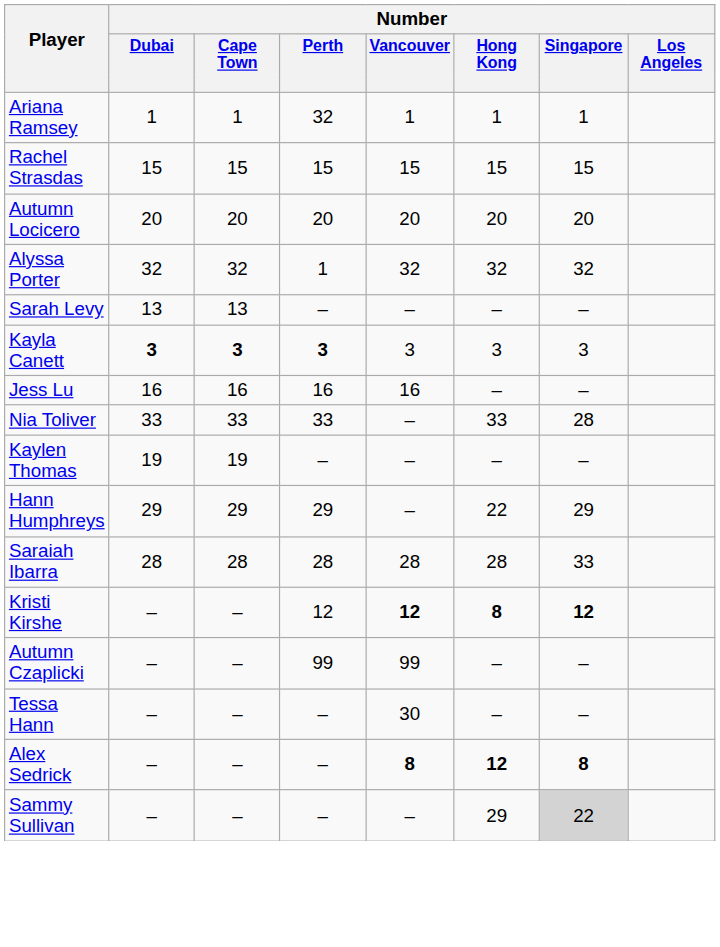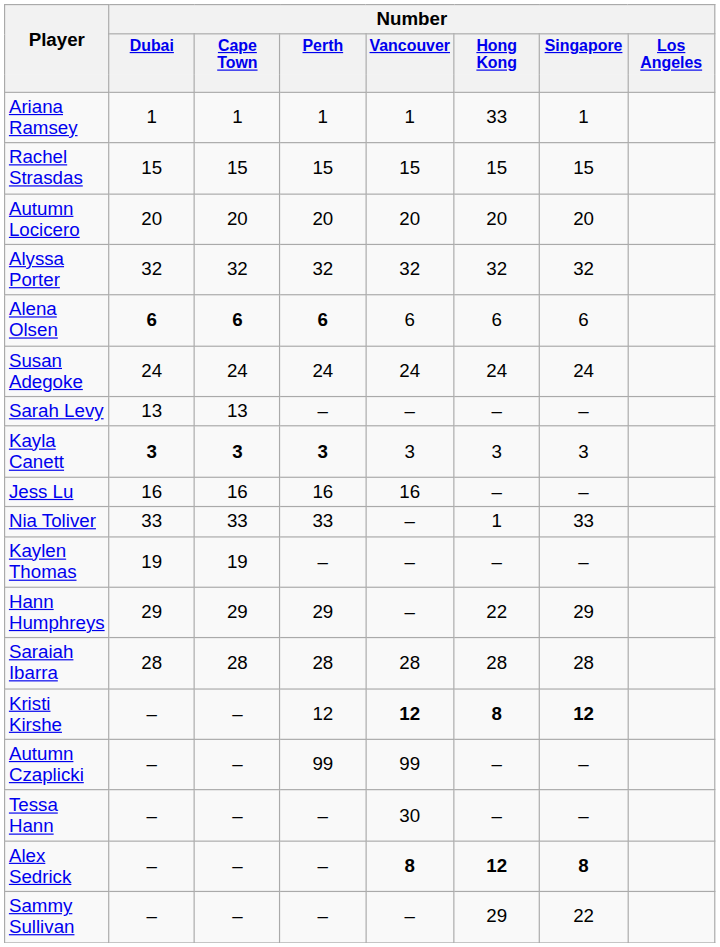Ariana Ramsey | Number / Perth: 32 -> 1
Ariana Ramsey | Number / Hong Kong: 1 -> 33
Alyssa Porter | Number / Perth: 1 -> 32
+ row: Alena Olsen | 6 | 6 | 6 | 6 | 6 | 6
+ row: Susan Adegoke | 24 | 24 | 24 | 24 | 24 | 24
Nia Toliver | Number / Hong Kong: 33 -> 1
Nia Toliver | Number / Singapore: 28 -> 33
Saraiah Ibarra | Number / Singapore: 33 -> 28
Sammy Sullivan | Number / Singapore: lightgrey background -> no background
